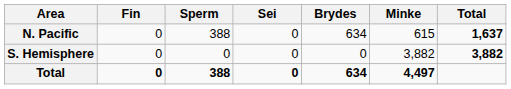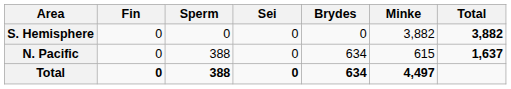rows swapped: N. Pacific <-> S. Hemisphere
